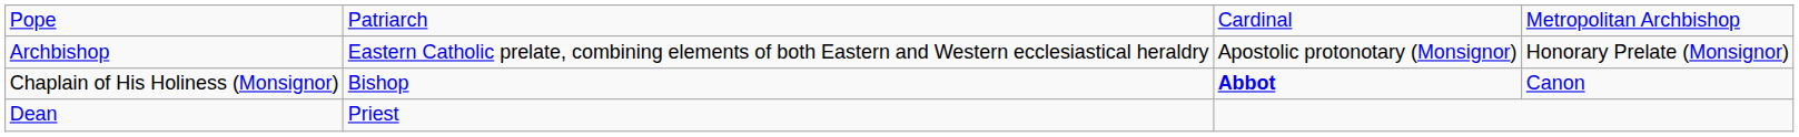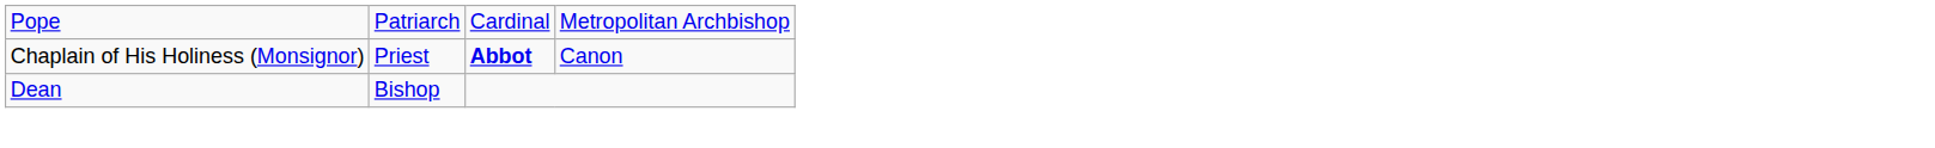- row: Archbishop | Eastern Catholic prelate, combining elements of both Eastern and Western ecclesiastical heraldry | Apostolic protonotary (Monsignor) | Honorary Prelate (Monsignor)
Chaplain of His Holiness (Monsignor) | column 2: Bishop -> Priest
Dean | column 2: Priest -> Bishop
